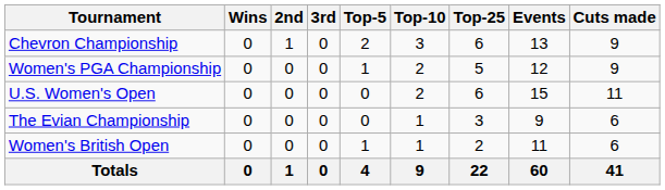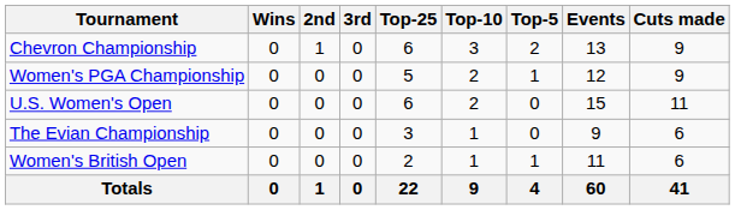columns swapped: Top-5 <-> Top-25
